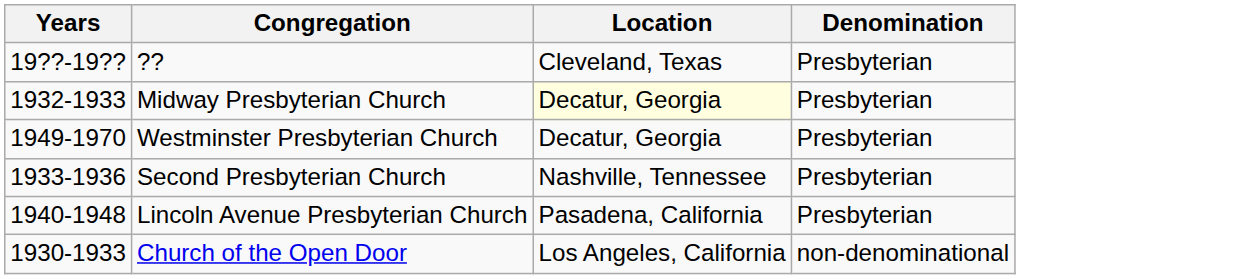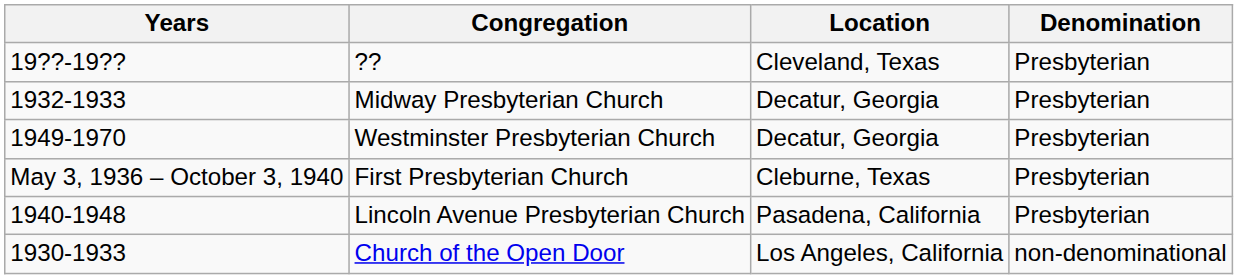Midway Presbyterian Church | Location: lightyellow background -> no background
- row: 1933-1936 | Second Presbyterian Church | Nashville, Tennessee | Presbyterian
+ row: May 3, 1936 – October 3, 1940 | First Presbyterian Church | Cleburne, Texas | Presbyterian
